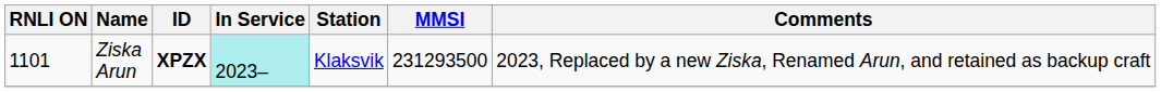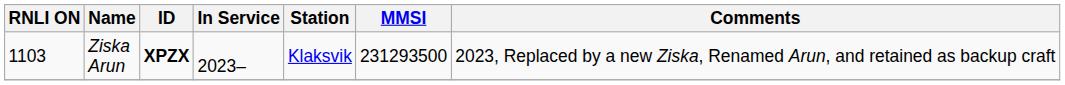Ziska Arun | RNLI ON: 1101 -> 1103
Ziska Arun | In Service: paleturquoise background -> no background
